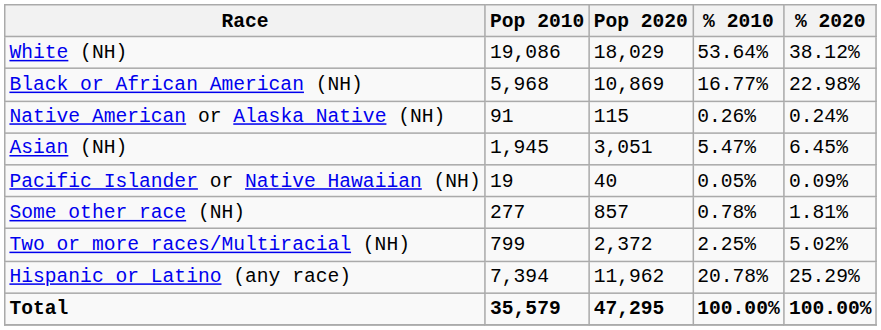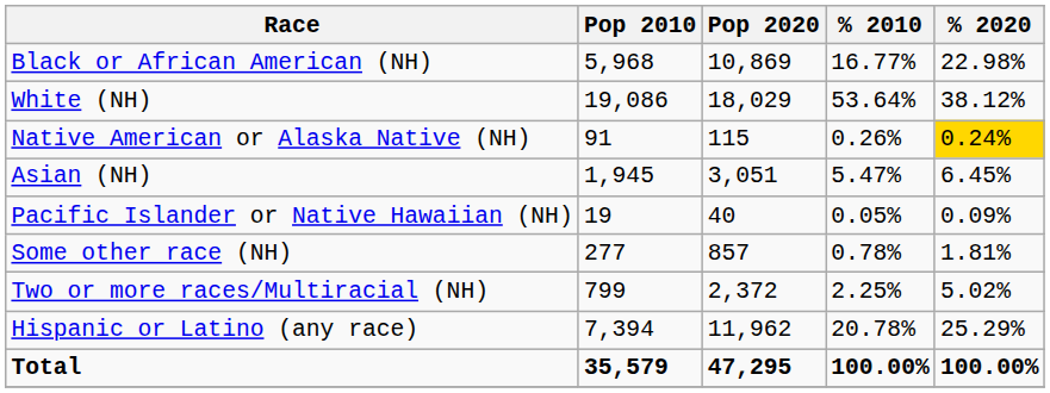rows swapped: White (NH) <-> Black or African American (NH)
Native American or Alaska Native (NH) | % 2020: no background -> gold background
